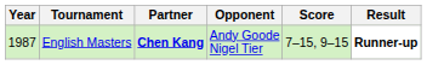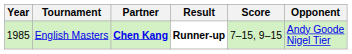columns swapped: Opponent <-> Result
English Masters | Year: 1987 -> 1985
